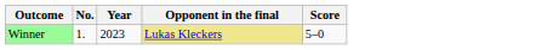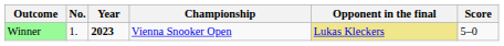+ column: Championship | Vienna Snooker Open
Winner | Year: normal -> bold
